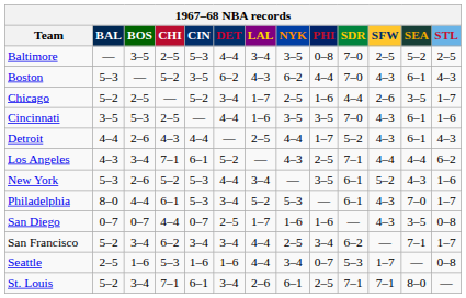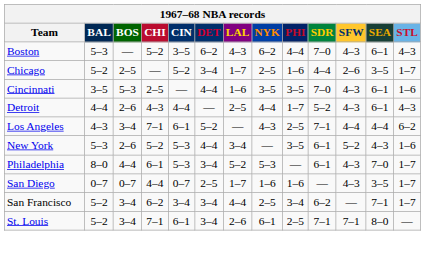- row: Baltimore | — | 3–5 | 2–5 | 5–3 | 4–4 | 3–4 | 3–5 | 0–8 | 7–0 | 2–5 | 5–2 | 2–5
San Diego | STL: 0–8 -> 1–7
- row: Seattle | 2–5 | 1–6 | 5–3 | 1–6 | 1–6 | 4–4 | 3–4 | 0–7 | 5–3 | 1–7 | — | 0–8
